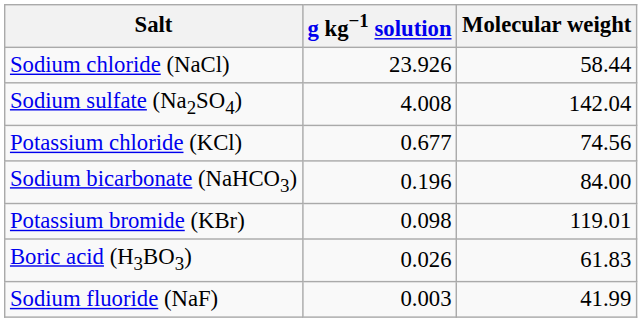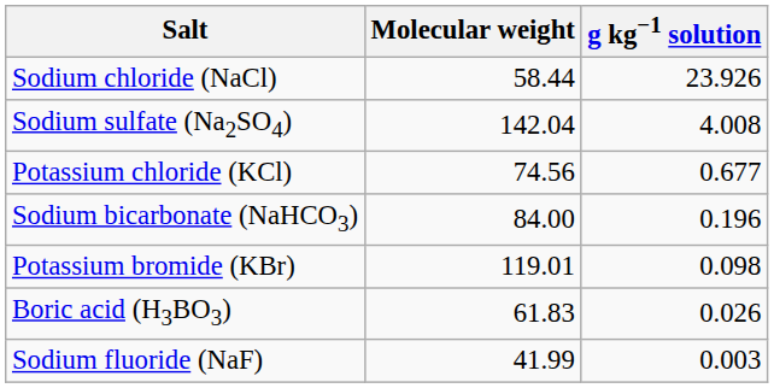columns swapped: Molecular weight <-> g kg−1 solution
